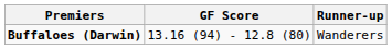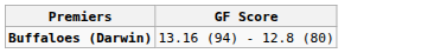- column: Runner-up | Wanderers
